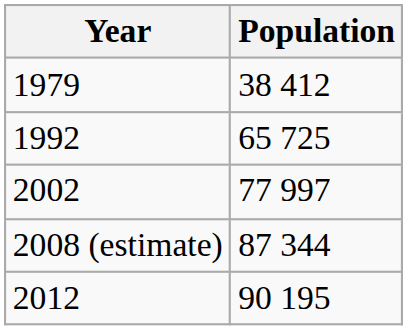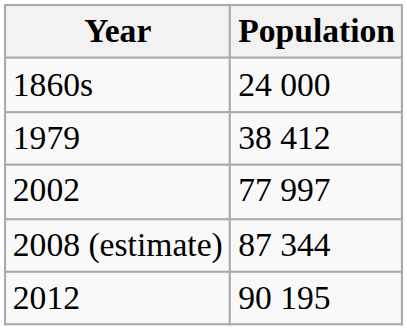+ row: 1860s | 24 000
- row: 1992 | 65 725
